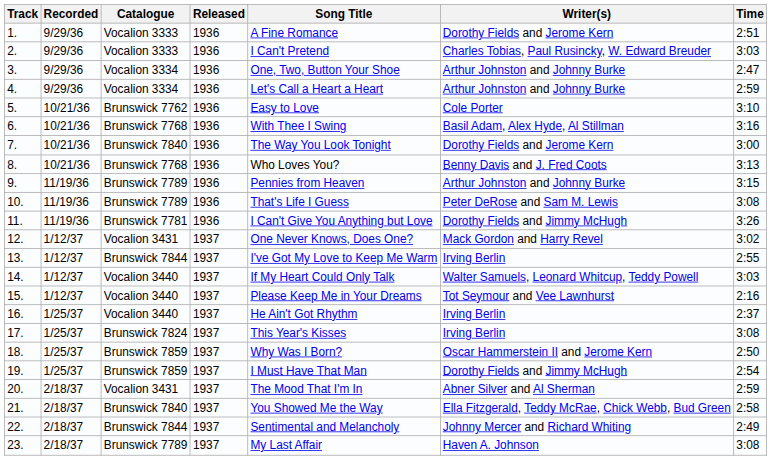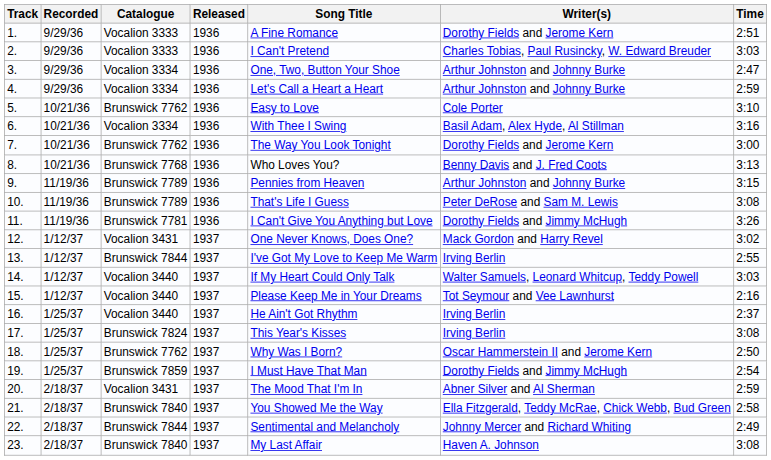6. | Catalogue: Brunswick 7768 -> Vocalion 3334
7. | Catalogue: Brunswick 7840 -> Brunswick 7762
18. | Catalogue: Brunswick 7859 -> Brunswick 7762
23. | Catalogue: Brunswick 7789 -> Brunswick 7840
